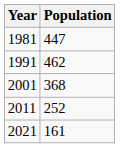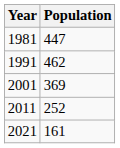2001 | Population: 368 -> 369
